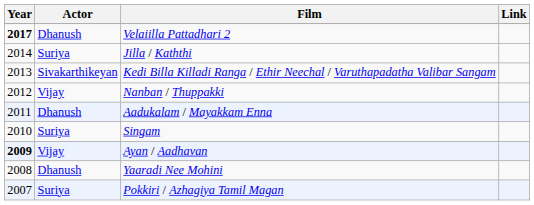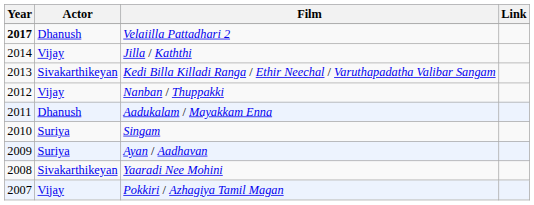Jilla / Kaththi | Actor: Suriya -> Vijay
Ayan / Aadhavan | Year: bold -> normal
Ayan / Aadhavan | Actor: Vijay -> Suriya
Yaaradi Nee Mohini | Actor: Dhanush -> Sivakarthikeyan
Pokkiri / Azhagiya Tamil Magan | Actor: Suriya -> Vijay
